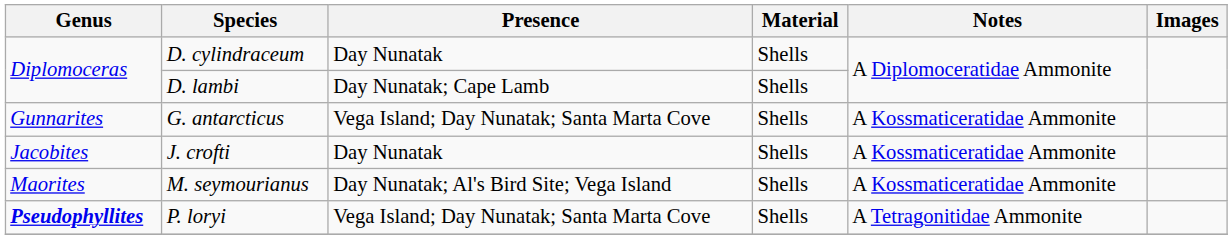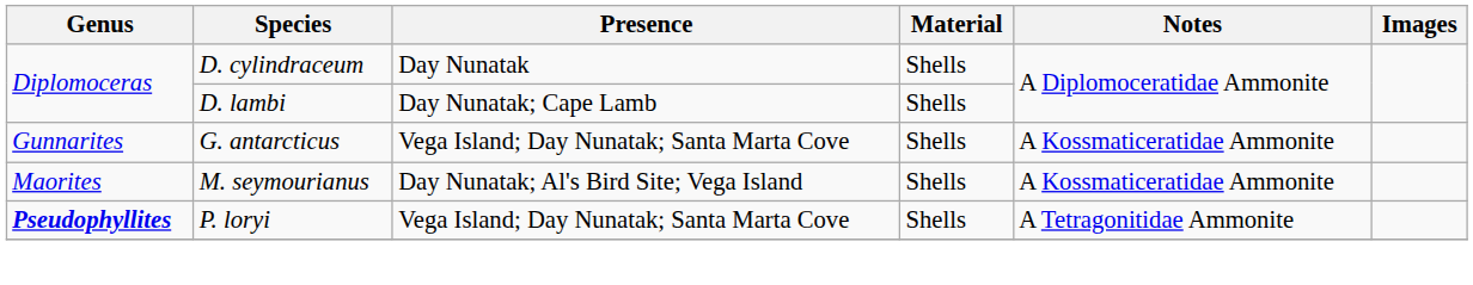- row: Jacobites | J. crofti | Day Nunatak | Shells | A Kossmaticeratidae Ammonite
